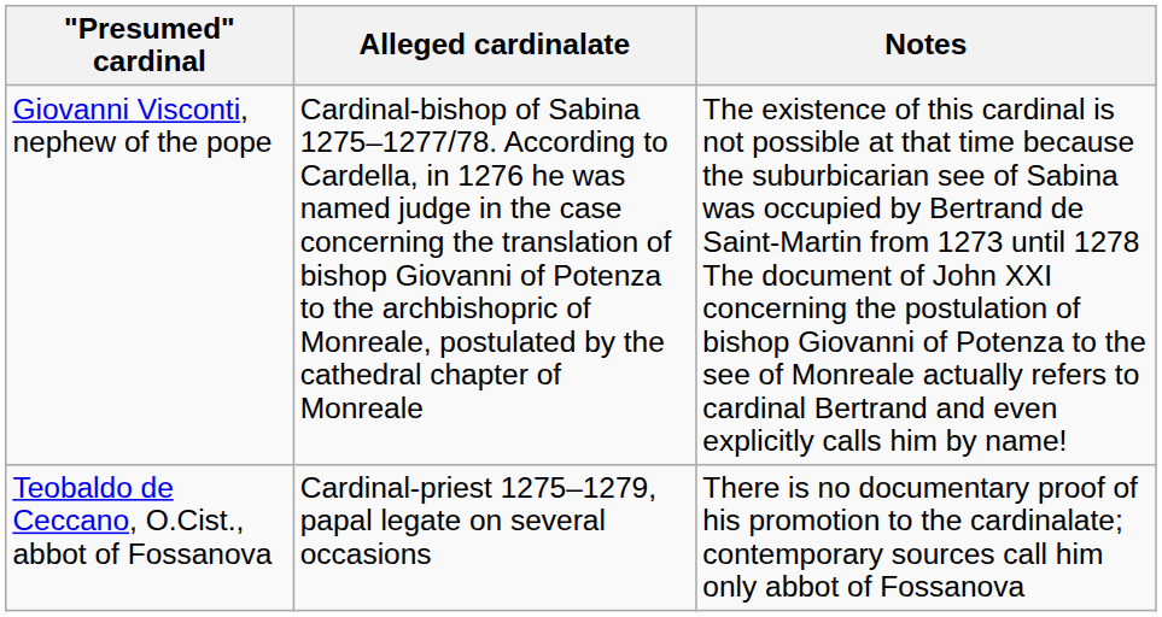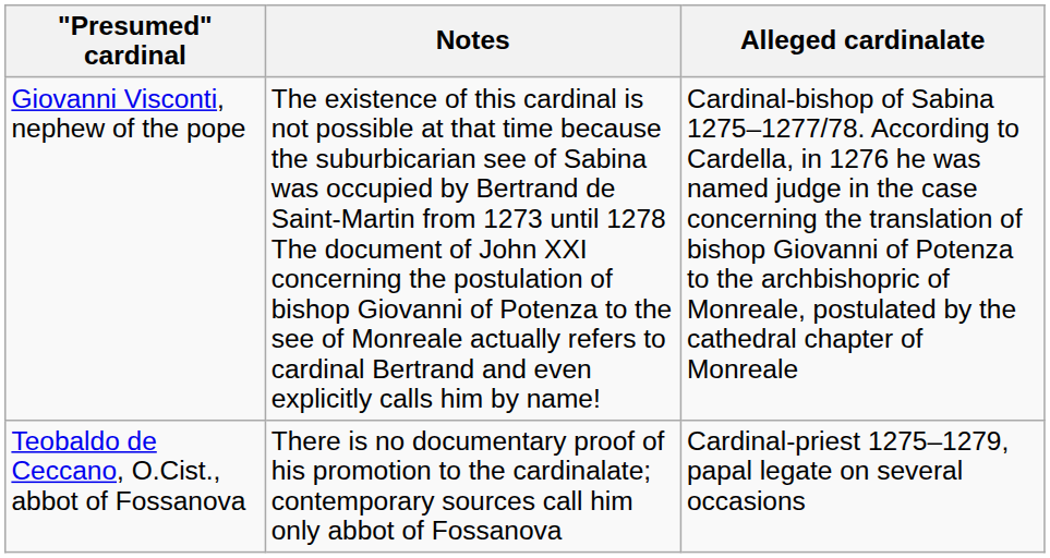columns swapped: Alleged cardinalate <-> Notes
